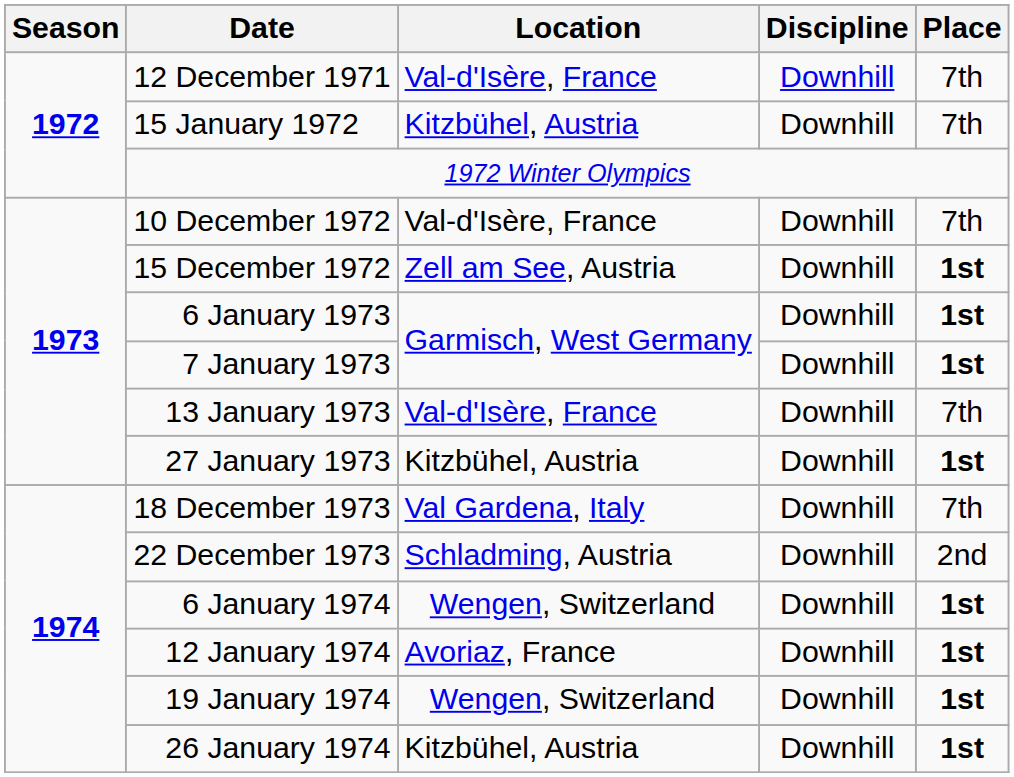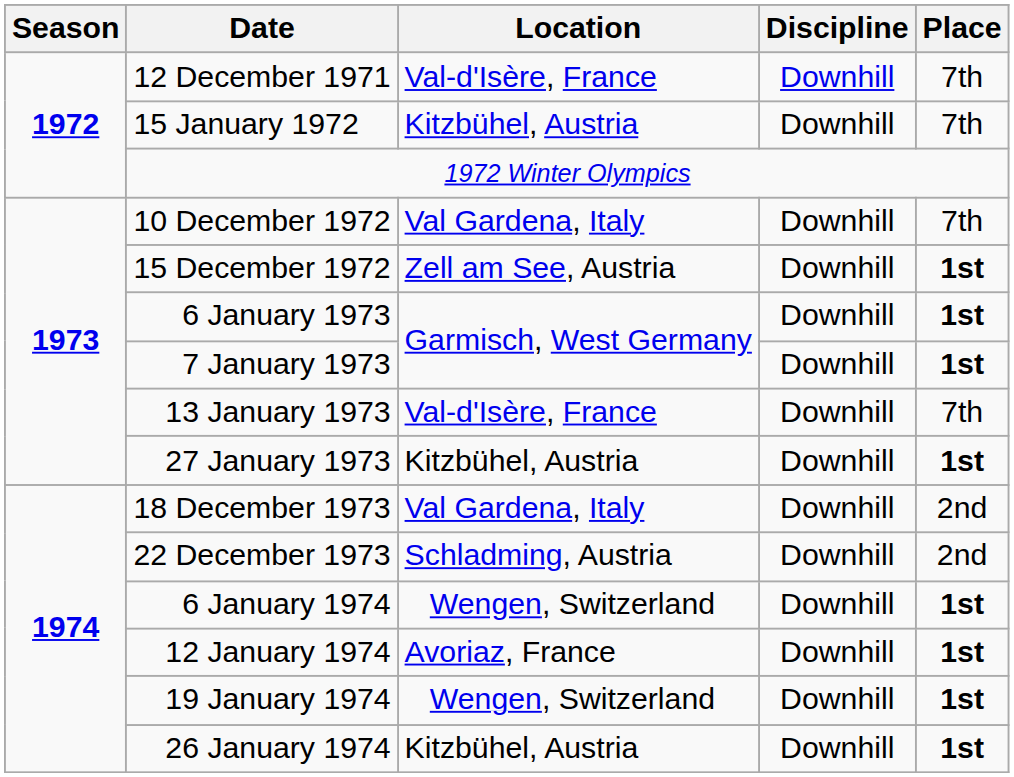10 December 1972 | Location: Val-d'Isère, France -> Val Gardena, Italy
18 December 1973 | Place: 7th -> 2nd
